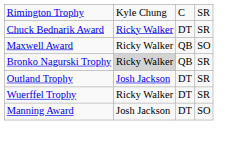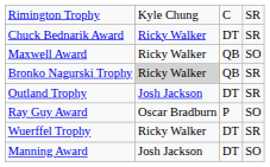+ row: Ray Guy Award | Oscar Bradburn | P | SO
